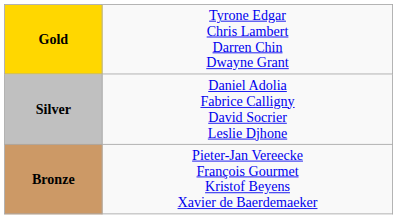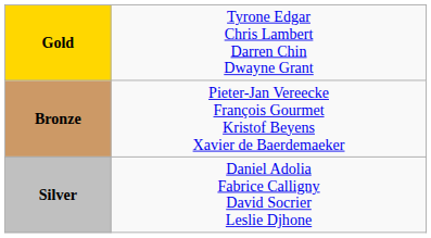rows swapped: Silver <-> Bronze
